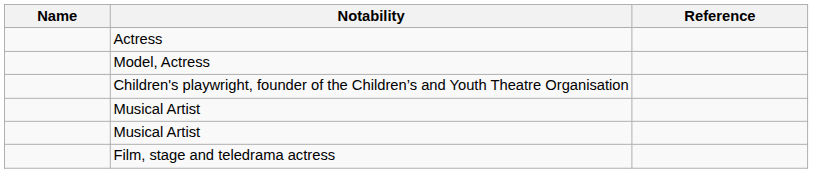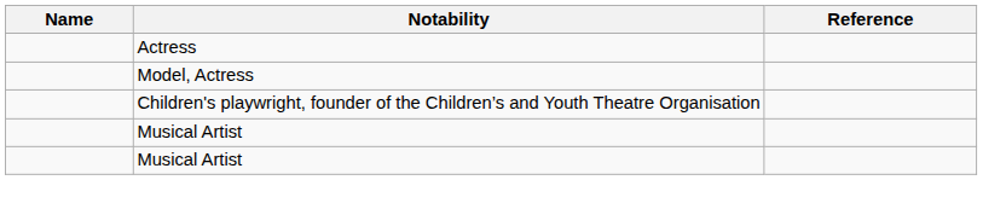- row: Film, stage and teledrama actress
